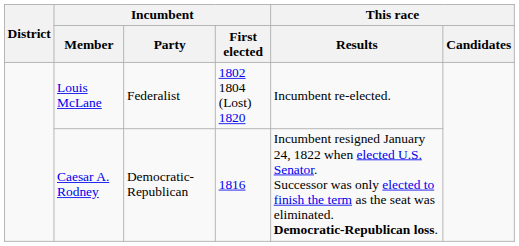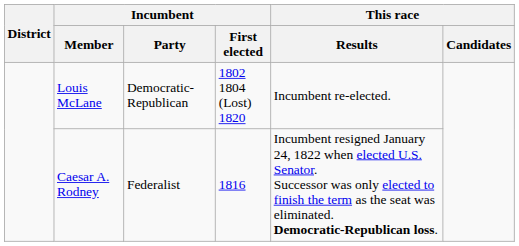Louis McLane | Incumbent / Party: Federalist -> Democratic-Republican
Caesar A. Rodney | Incumbent / Party: Democratic-Republican -> Federalist
